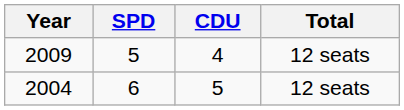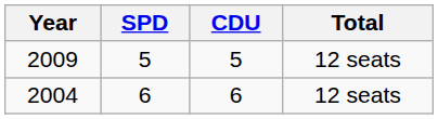2009 | CDU: 4 -> 5
2004 | CDU: 5 -> 6
